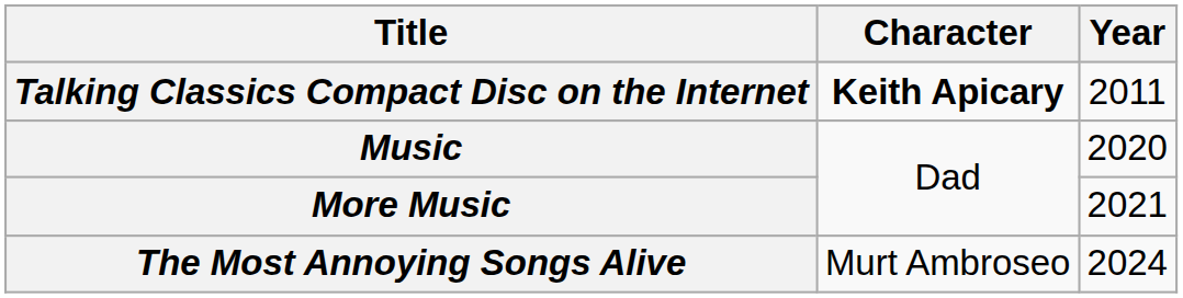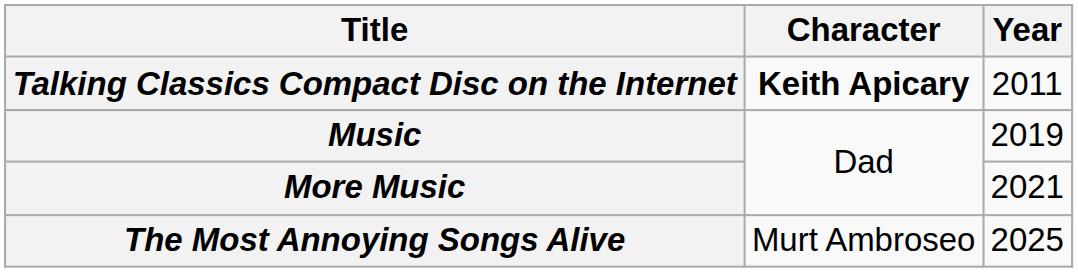Music | Year: 2020 -> 2019
The Most Annoying Songs Alive | Year: 2024 -> 2025
